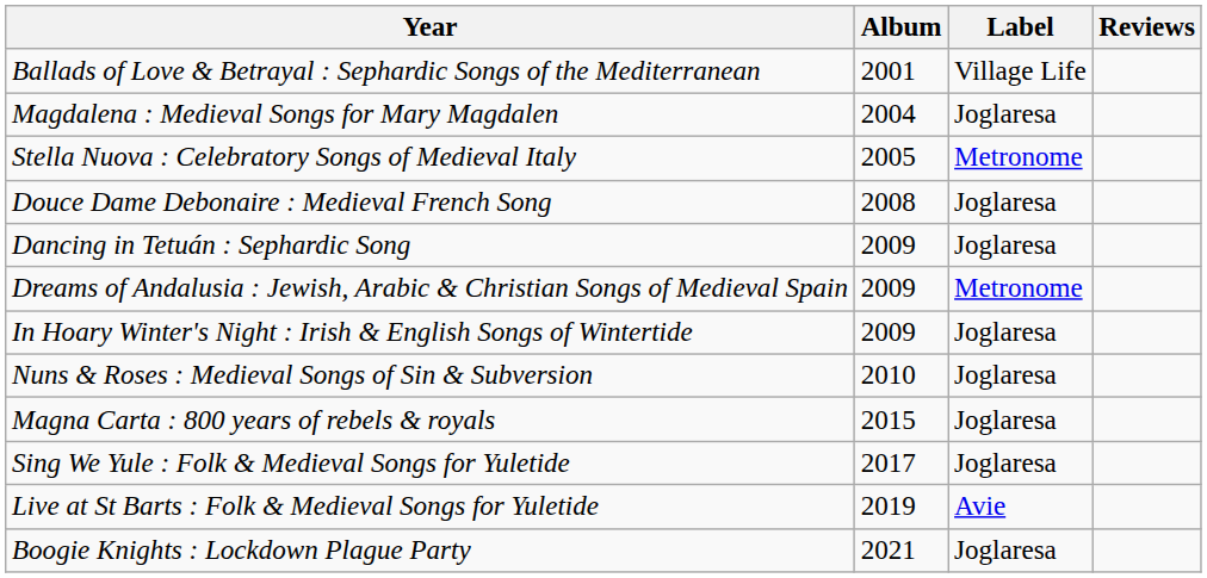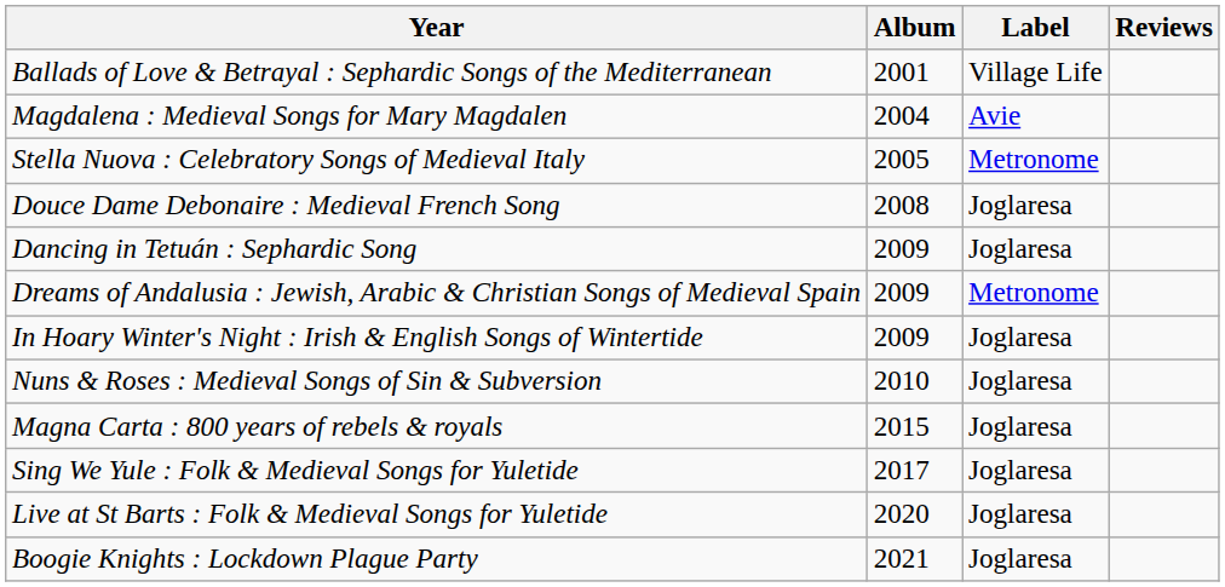Magdalena : Medieval Songs for Mary Magdalen | Label: Joglaresa -> Avie
Live at St Barts : Folk & Medieval Songs for Yuletide | Album: 2019 -> 2020
Live at St Barts : Folk & Medieval Songs for Yuletide | Label: Avie -> Joglaresa
